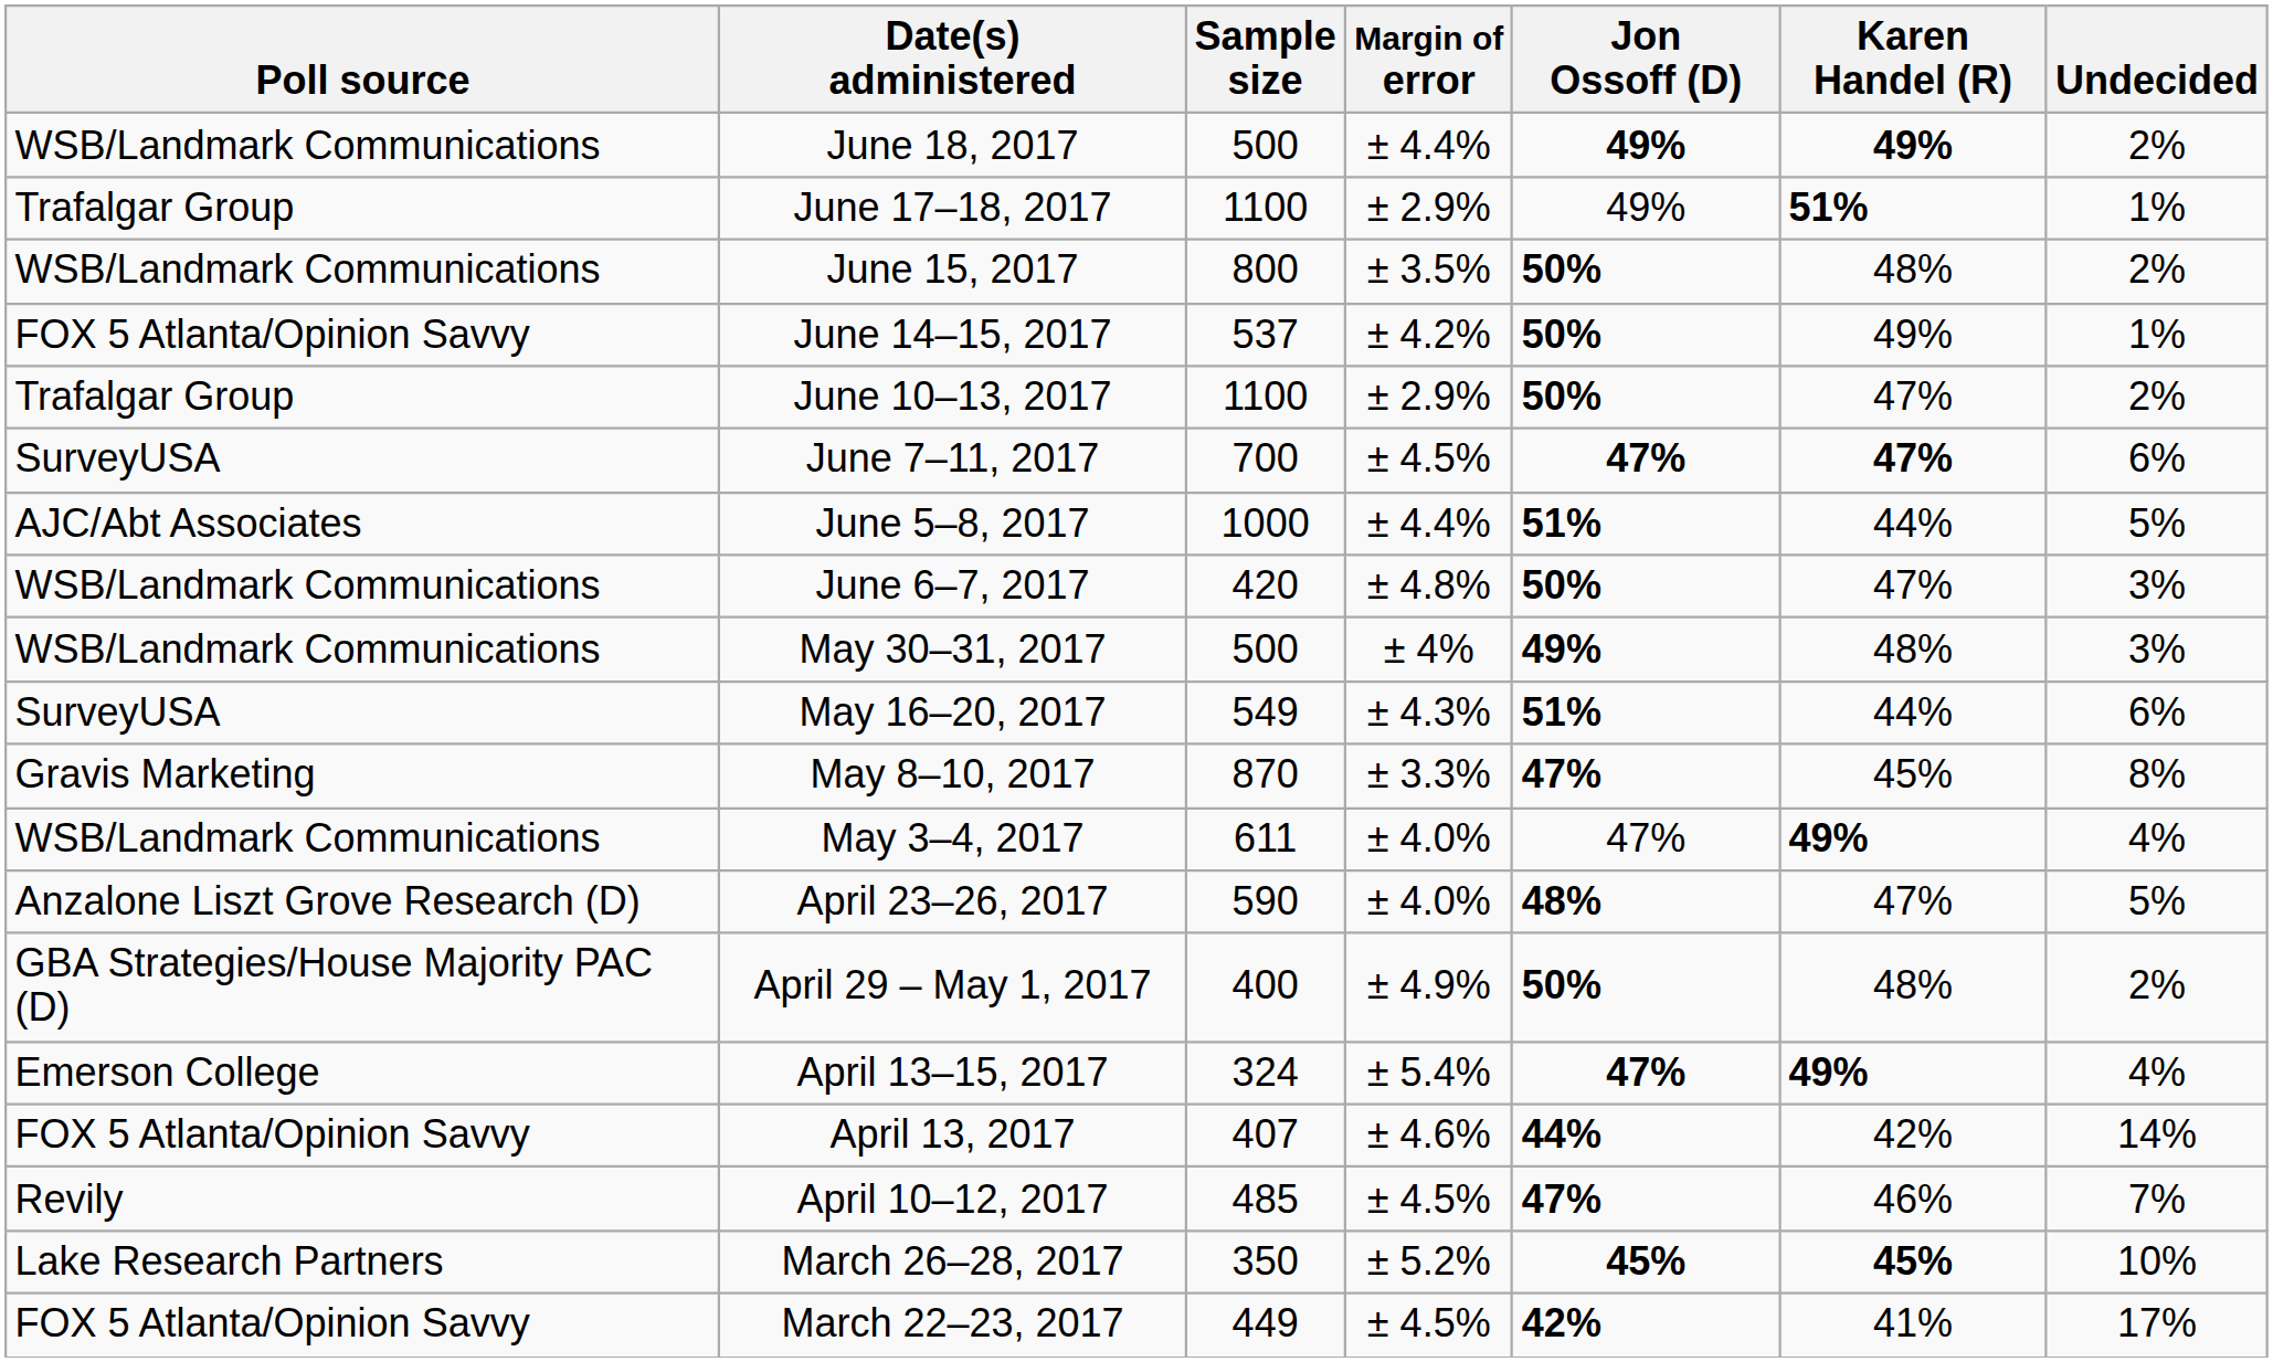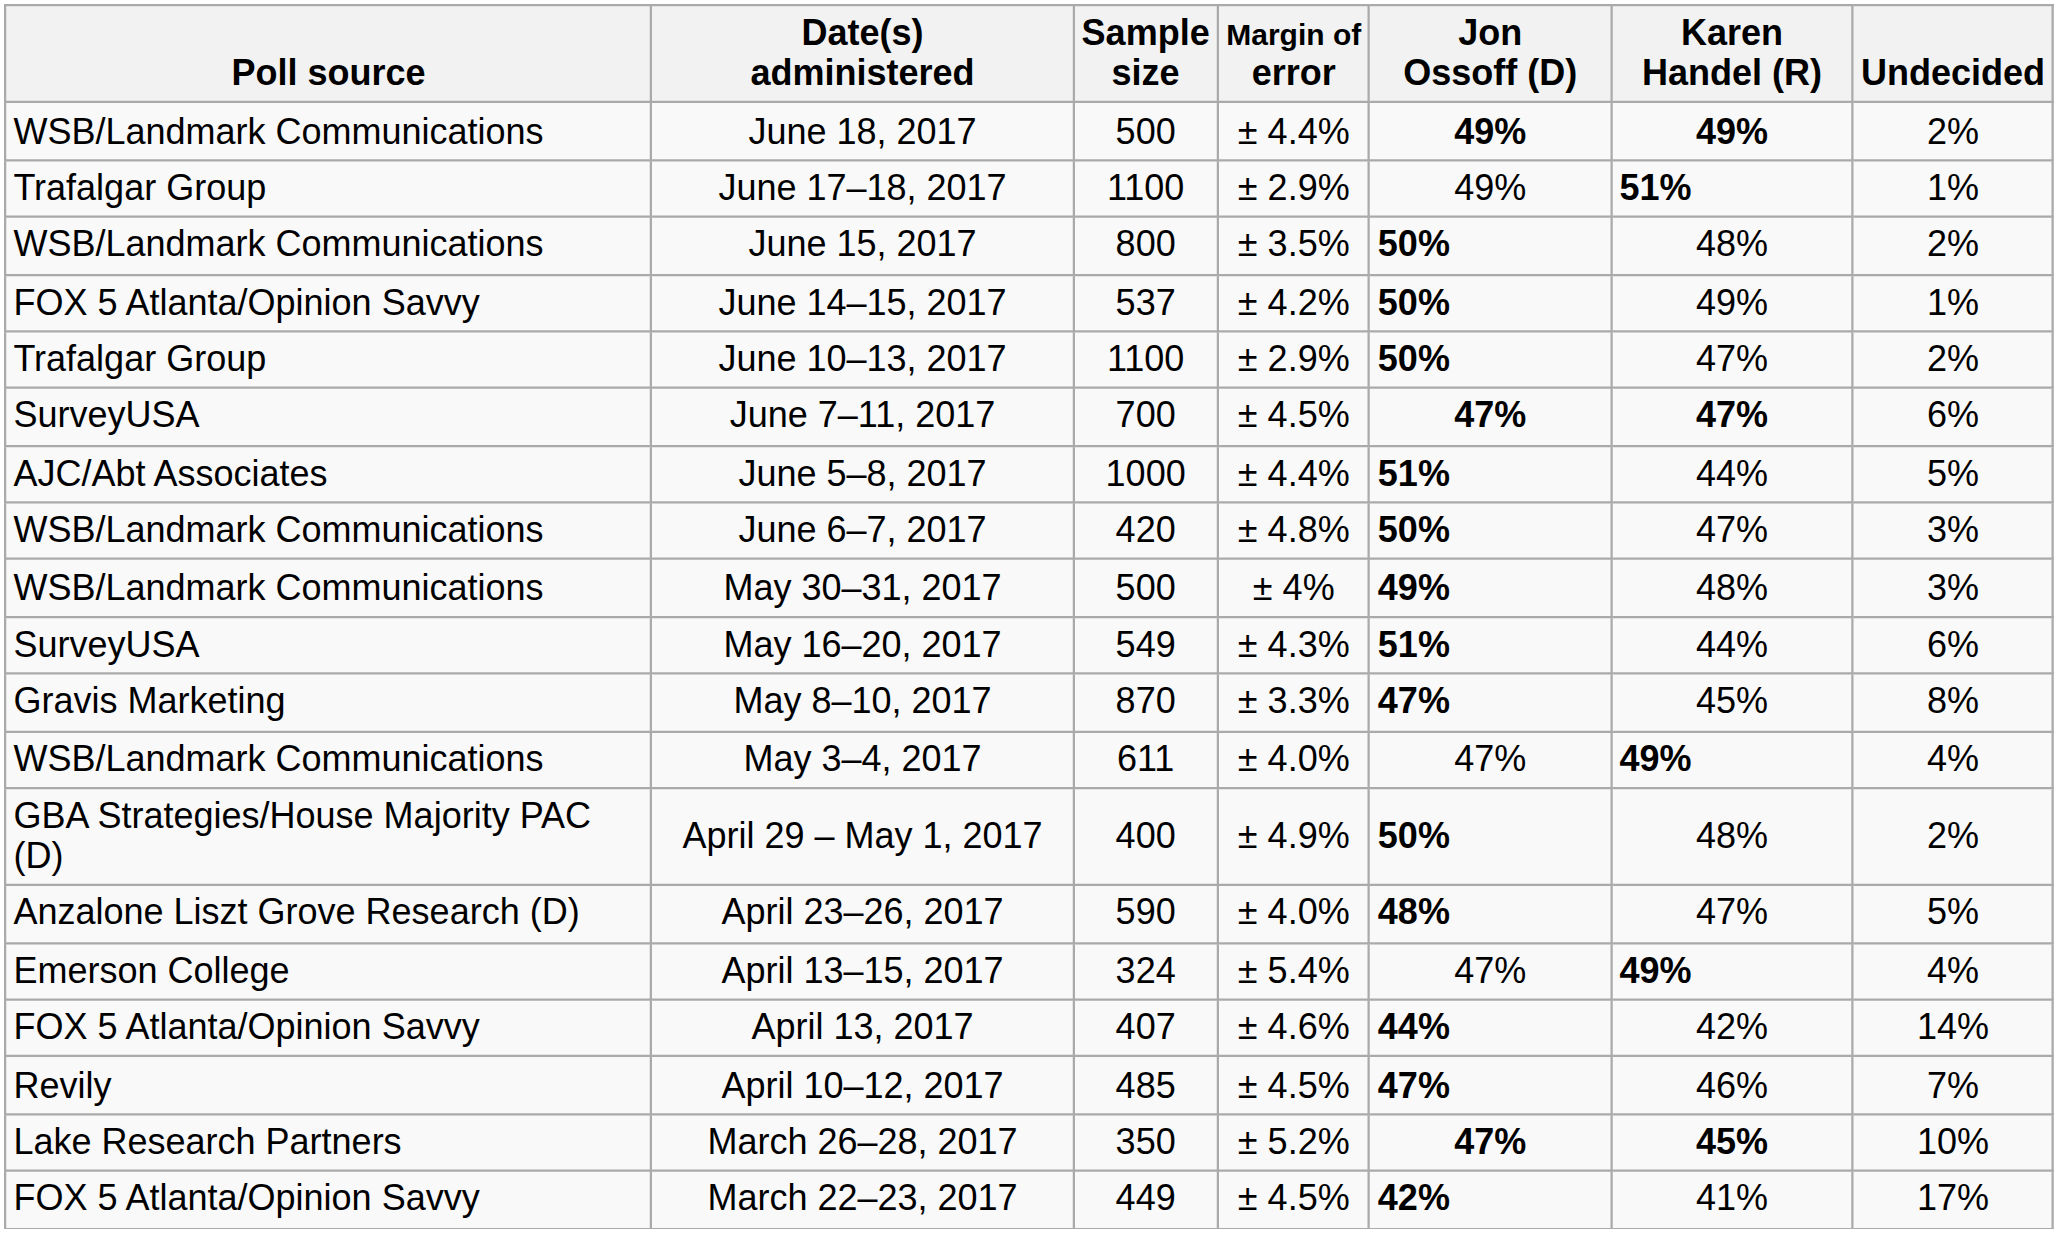rows swapped: April 29 – May 1, 2017 <-> April 23–26, 2017
April 13–15, 2017 | Jon Ossoff (D): bold -> normal
March 26–28, 2017 | Jon Ossoff (D): 45% -> 47%
